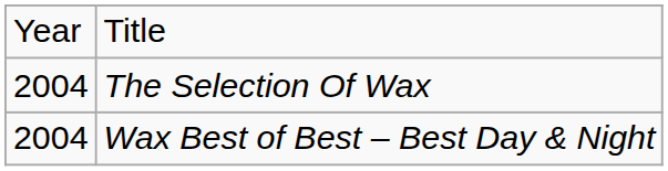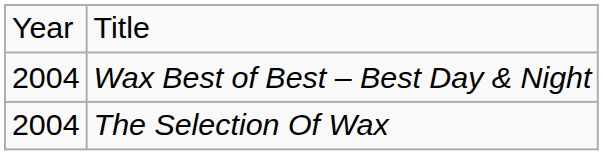rows swapped: Wax Best of Best – Best Day & Night <-> The Selection Of Wax
